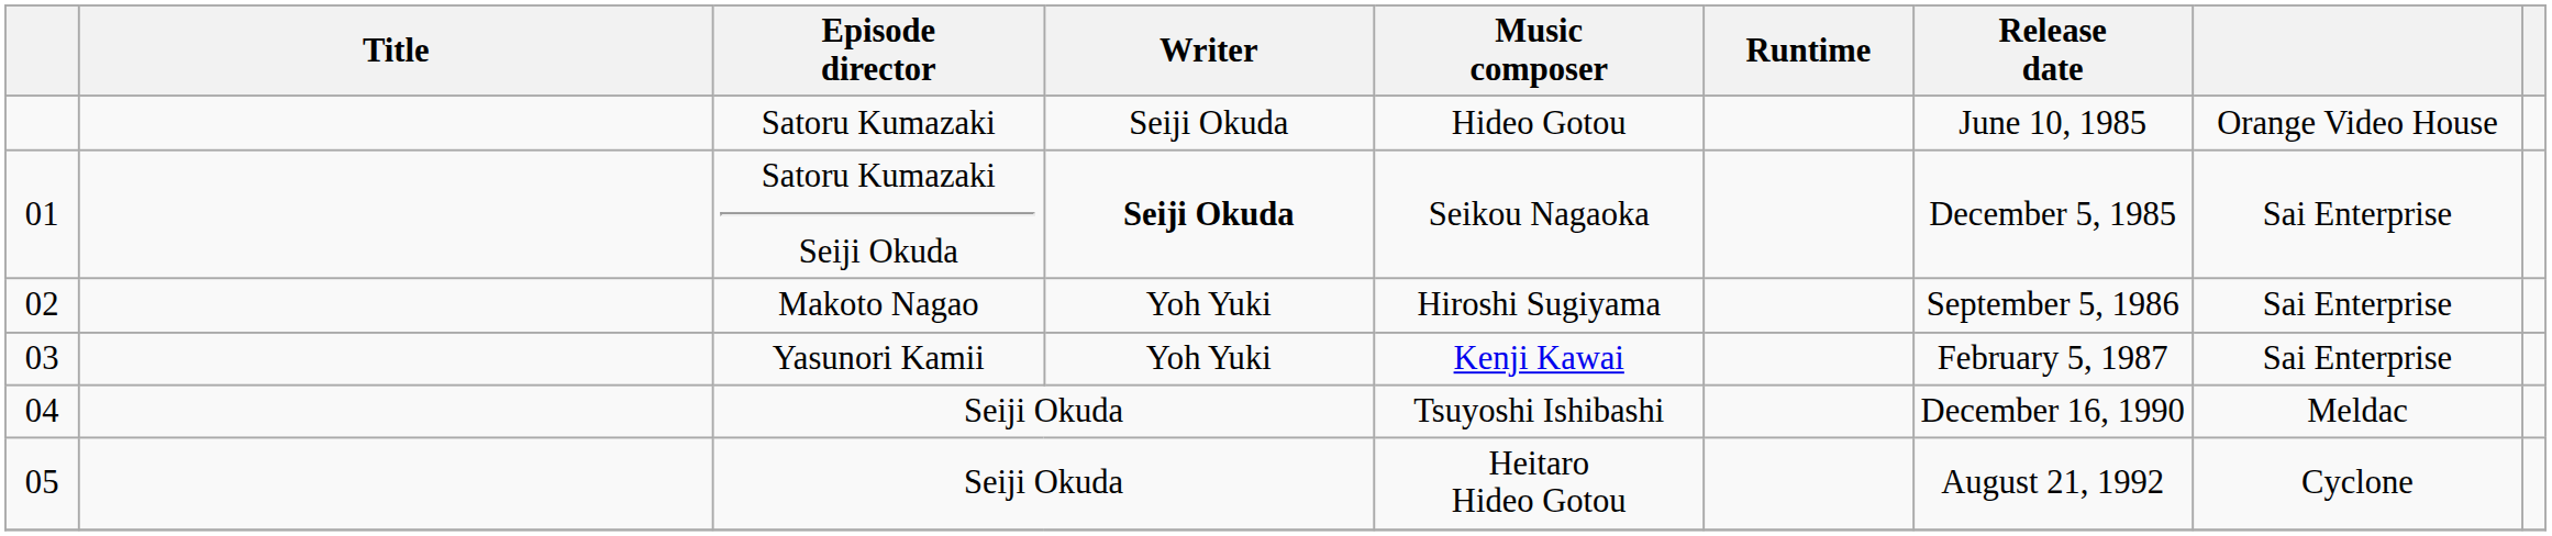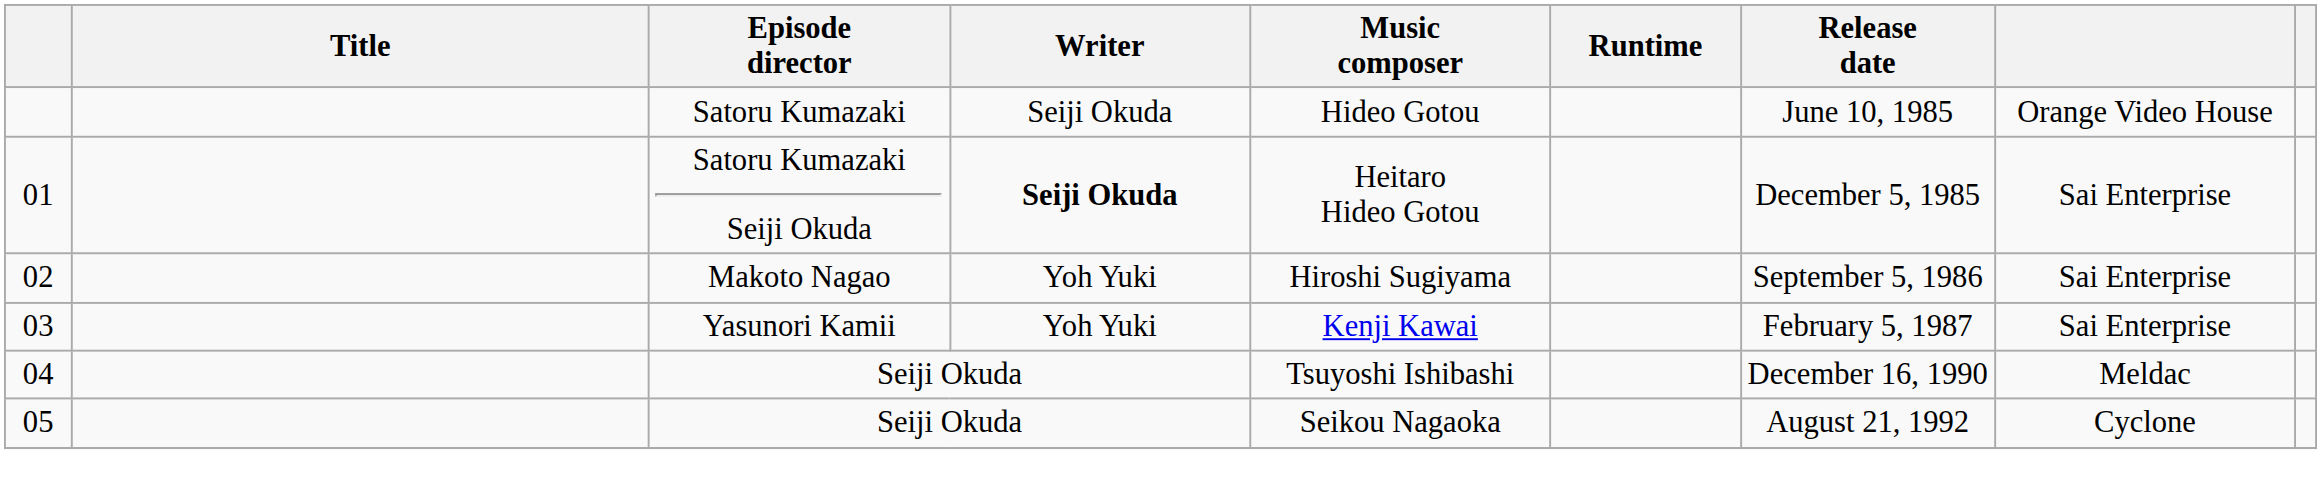01 | Music composer: Seikou Nagaoka -> Heitaro Hideo Gotou
05 | Music composer: Heitaro Hideo Gotou -> Seikou Nagaoka
